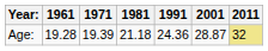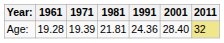Age: | 1981: 21.18 -> 21.81
Age: | 2001: 28.87 -> 28.40
